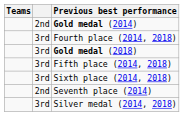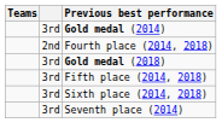Gold medal (2014) | column 2: 2nd -> 3rd
Fourth place (2014, 2018) | column 2: 3rd -> 2nd
Seventh place (2014) | column 2: 2nd -> 3rd
- row: 3rd | Silver medal (2014, 2018)
